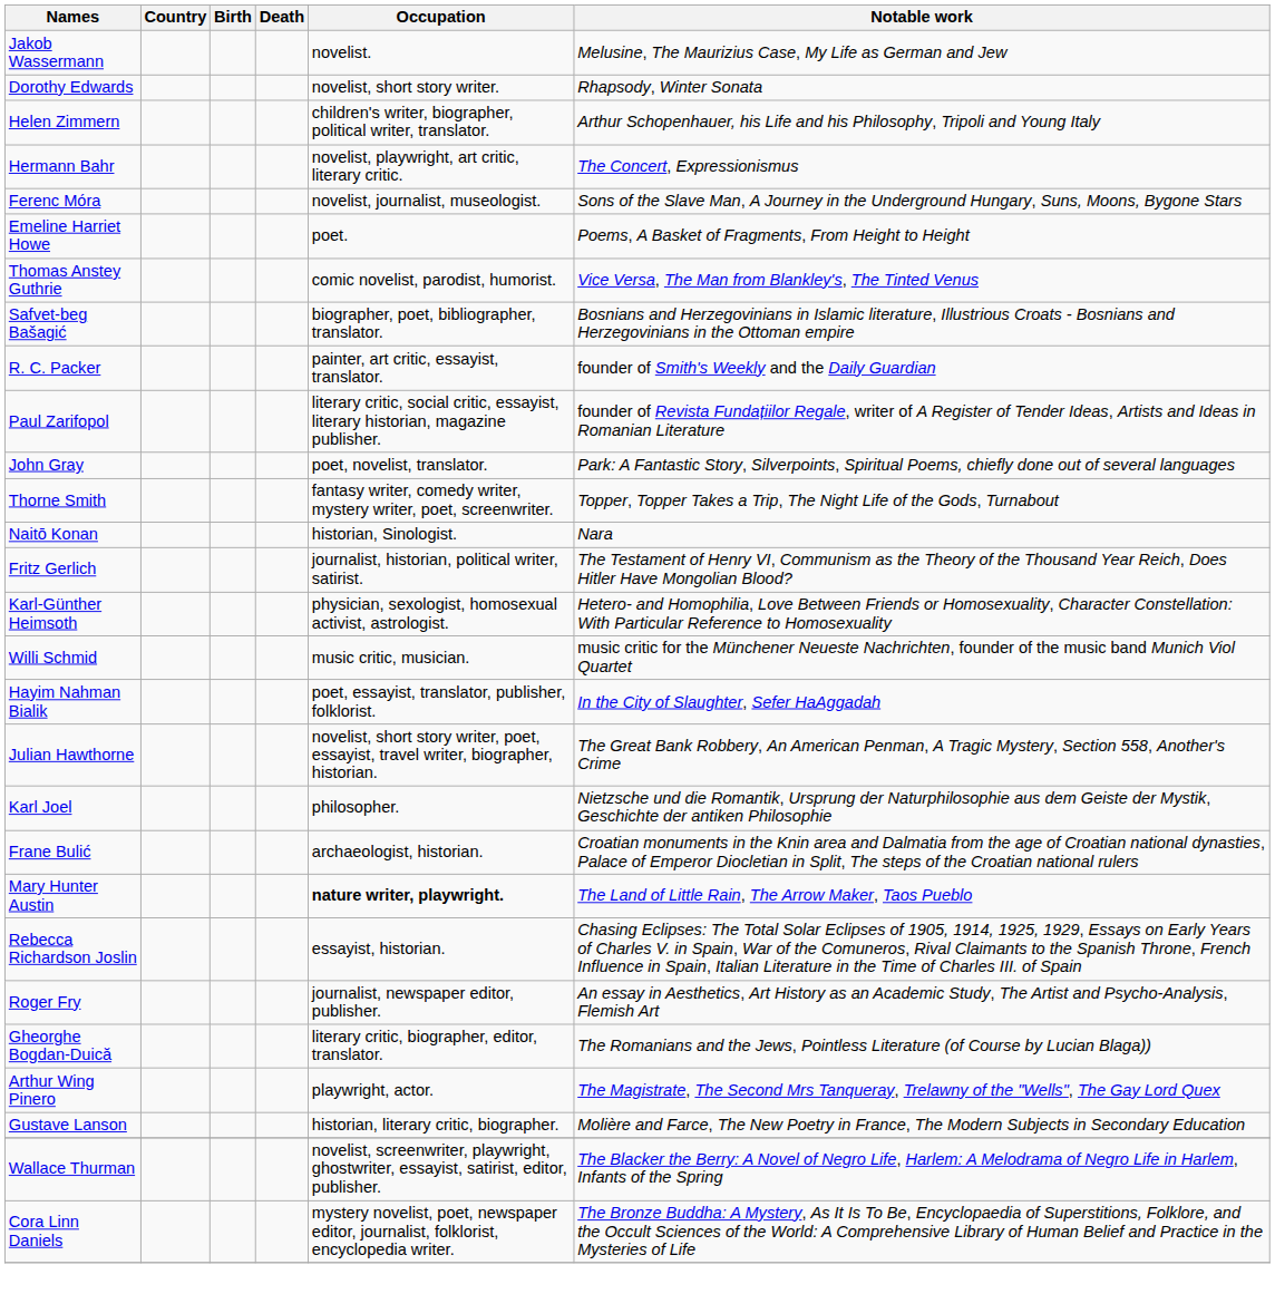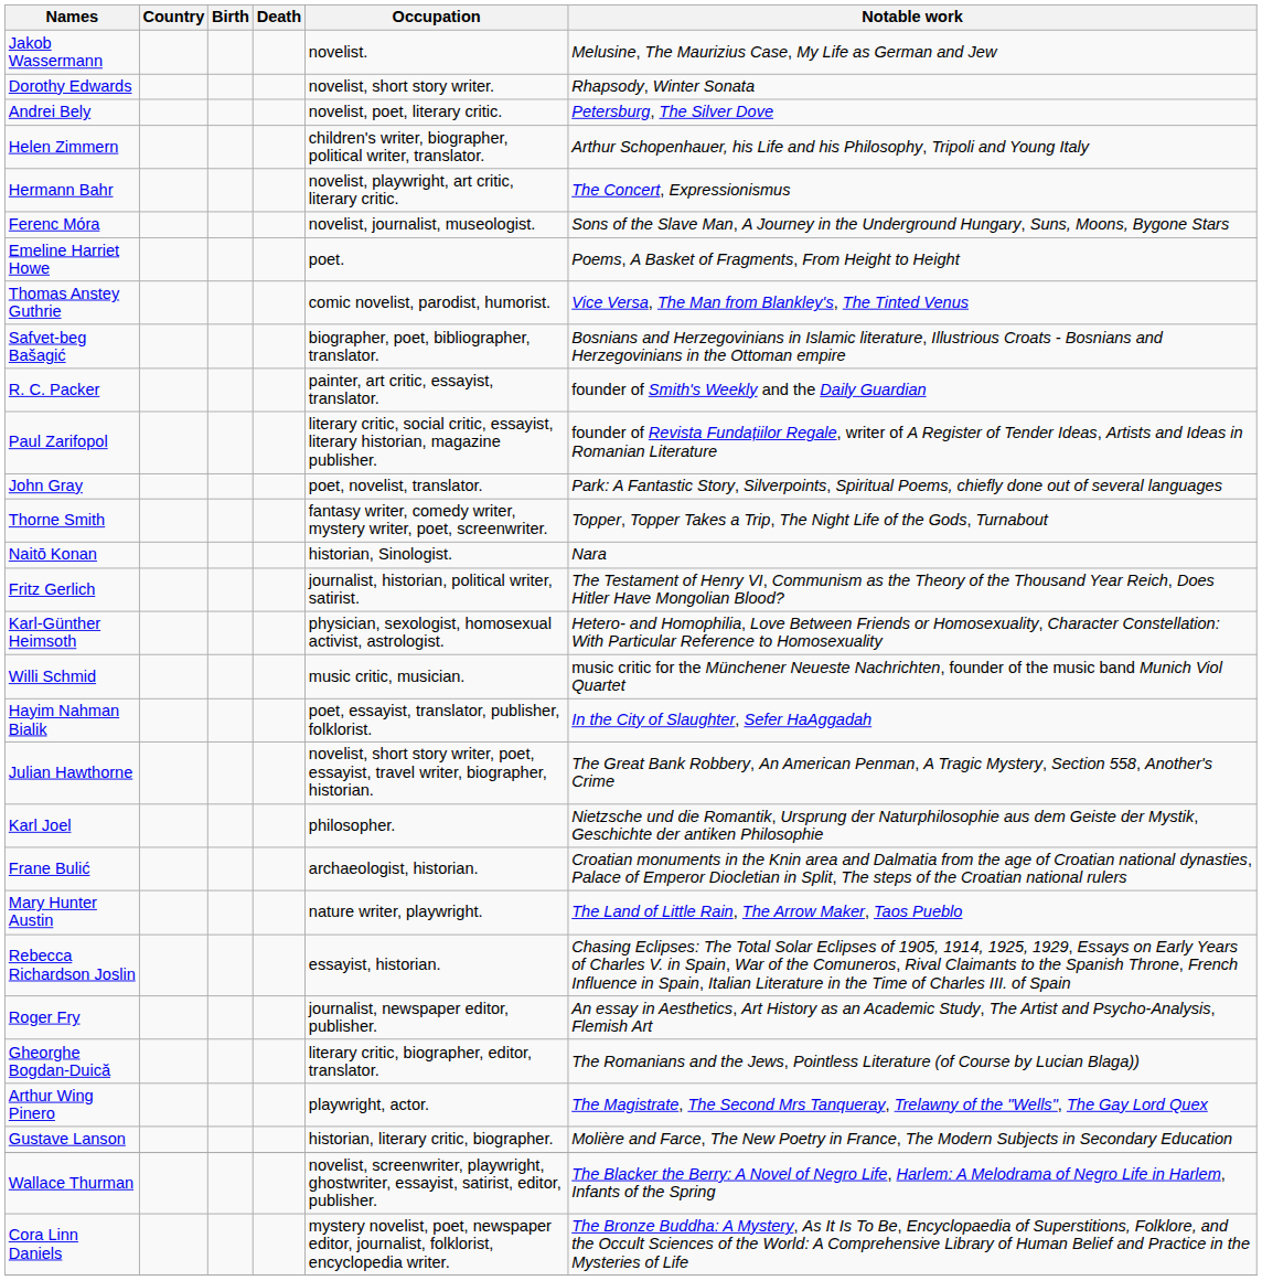+ row: Andrei Bely | novelist, poet, literary critic. | Petersburg, The Silver Dove
Mary Hunter Austin | Occupation: bold -> normal
